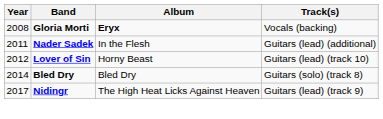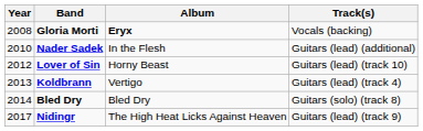Nader Sadek | Year: 2011 -> 2010
+ row: 2013 | Koldbrann | Vertigo | Guitars (lead) (track 4)
